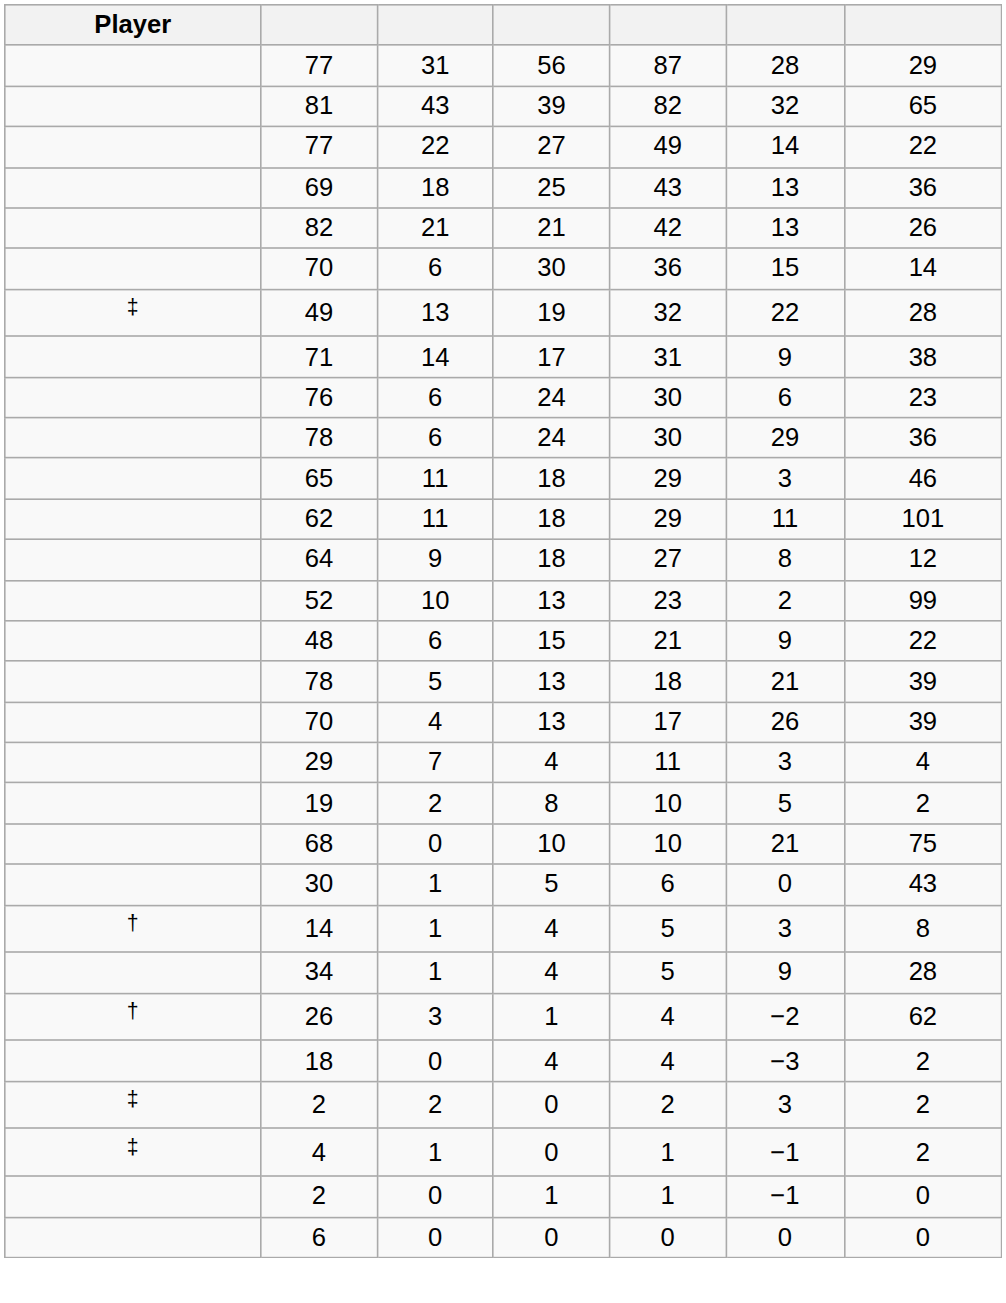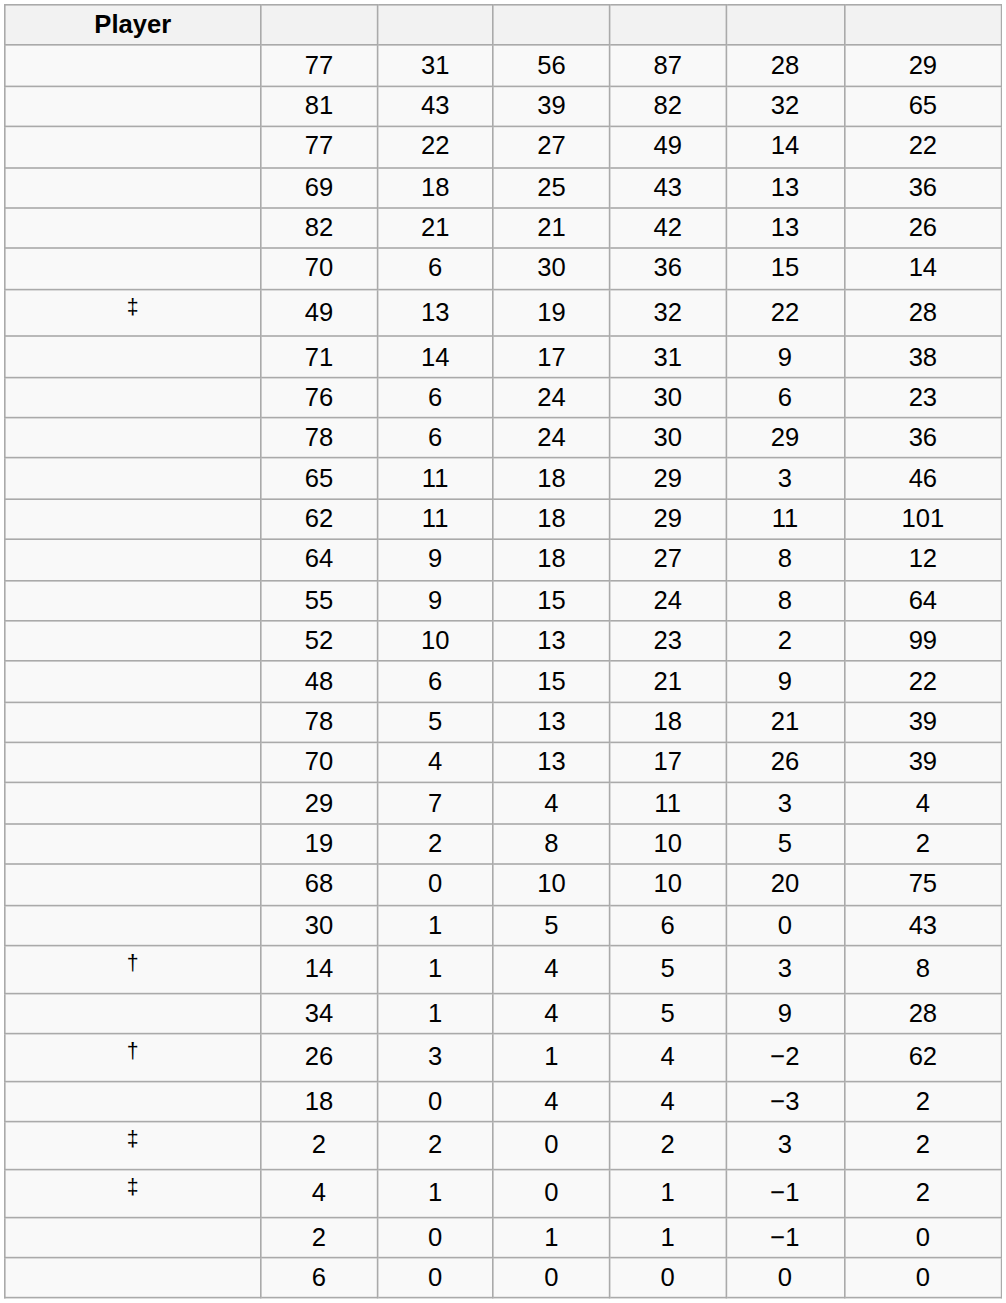+ row: 55 | 9 | 15 | 24 | 8 | 64
68 | column 6: 21 -> 20
